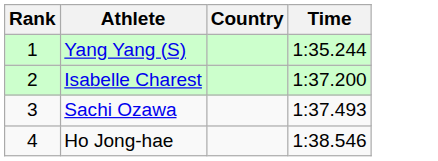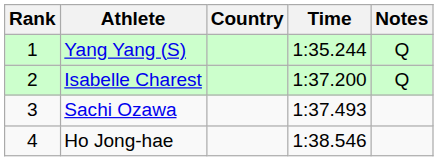+ column: Notes | Q | Q
